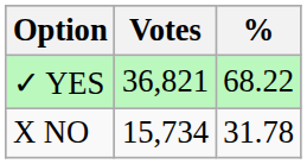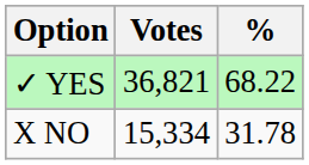X NO | Votes: 15,734 -> 15,334
